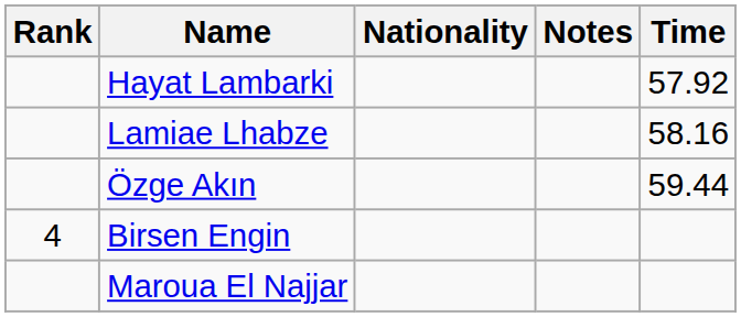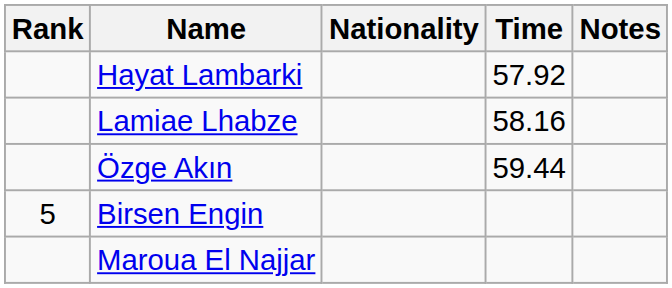columns swapped: Time <-> Notes
Birsen Engin | Rank: 4 -> 5
